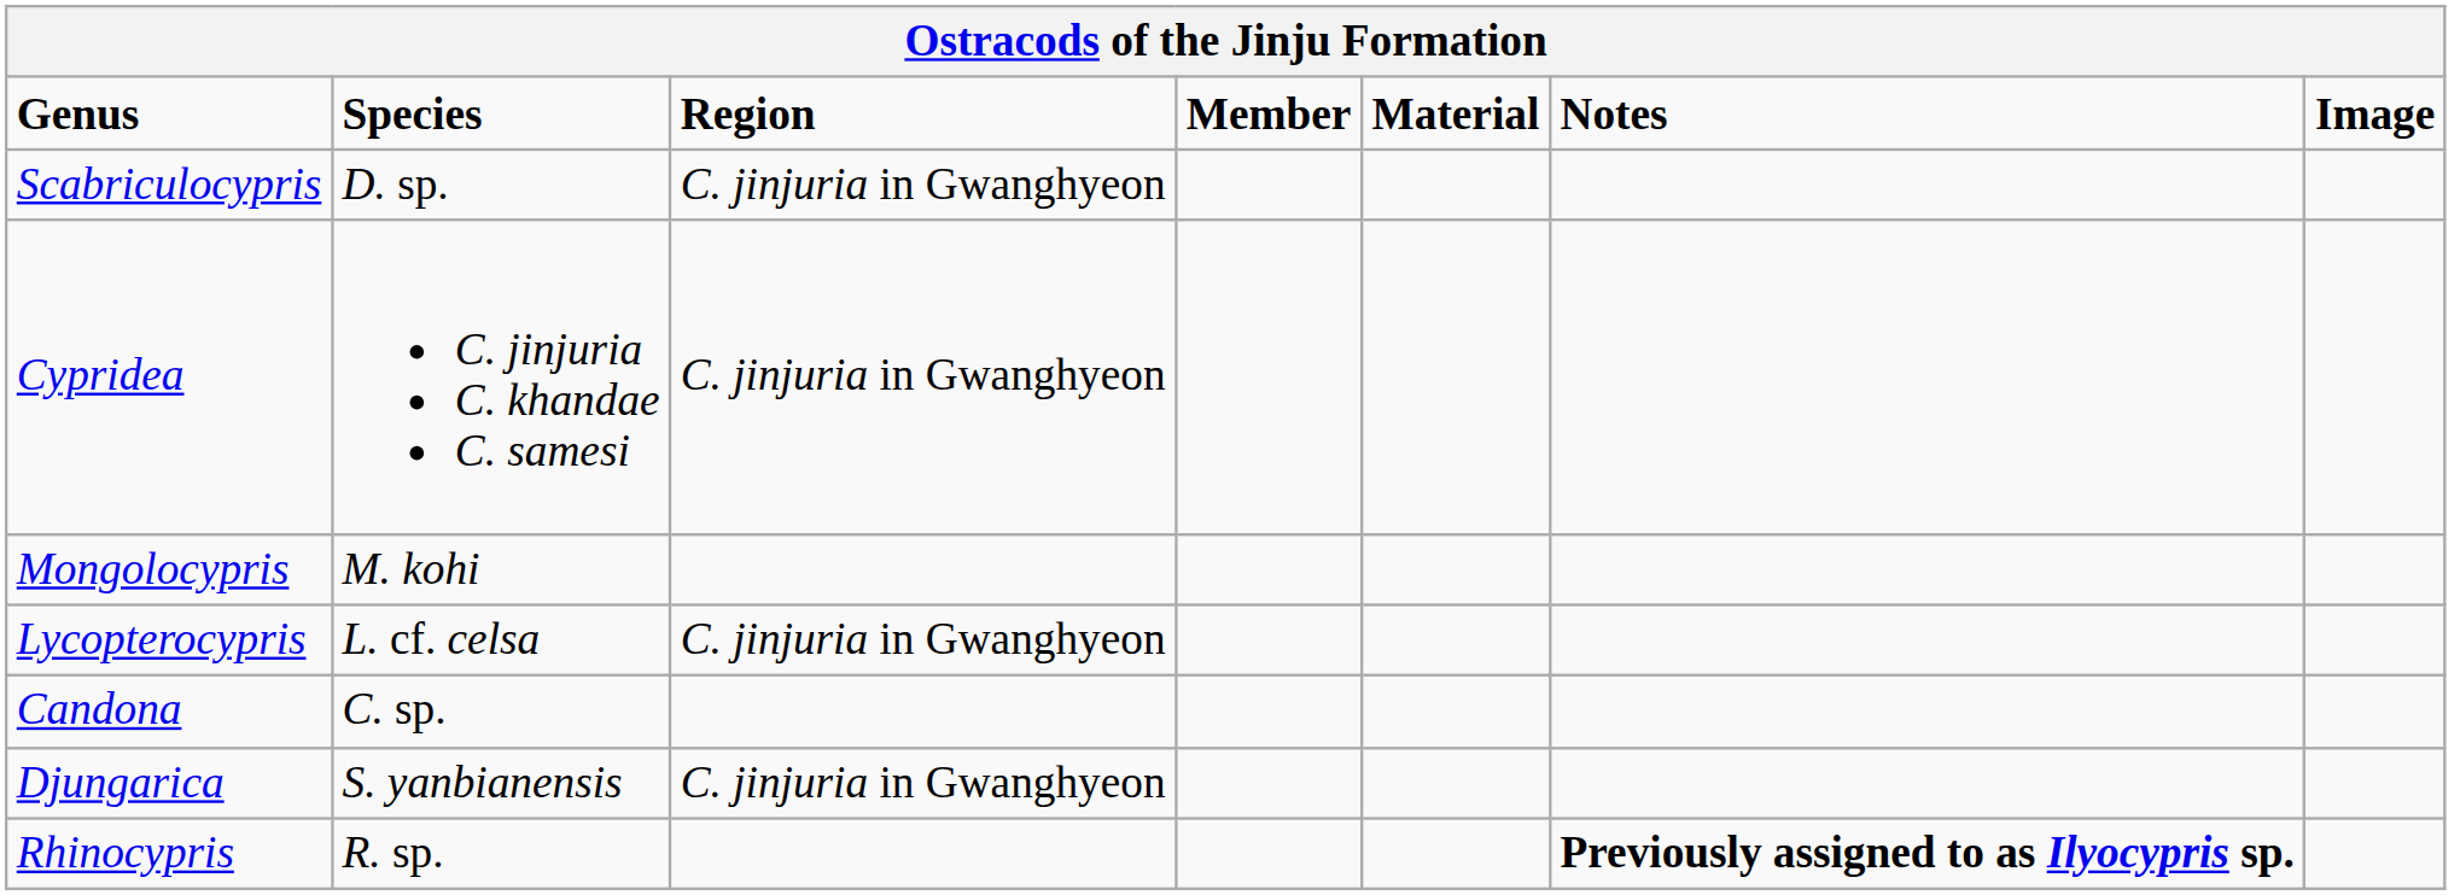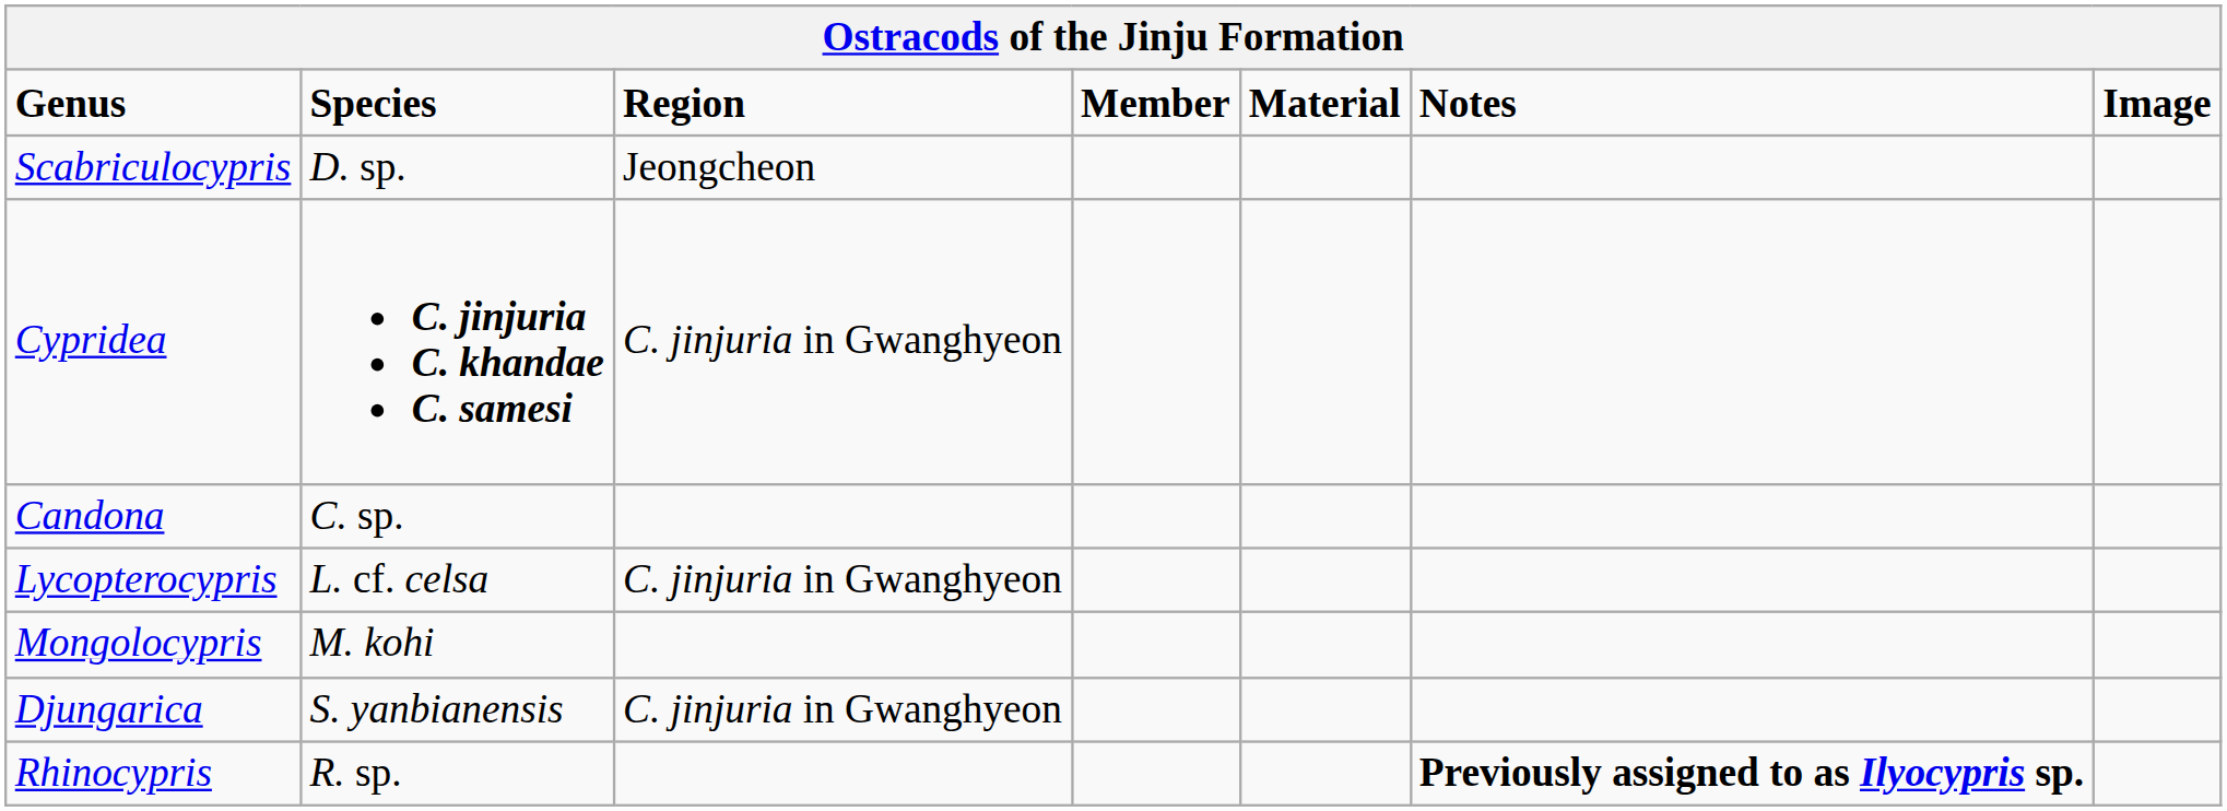Scabriculocypris | Region: C. jinjuria in Gwanghyeon -> Jeongcheon
Cypridea | Species: normal -> bold
rows swapped: Mongolocypris <-> Candona
